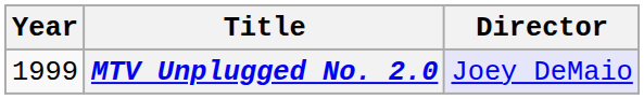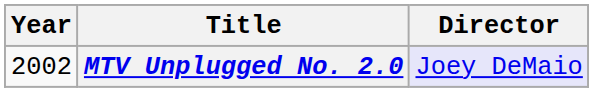MTV Unplugged No. 2.0 | Year: 1999 -> 2002
